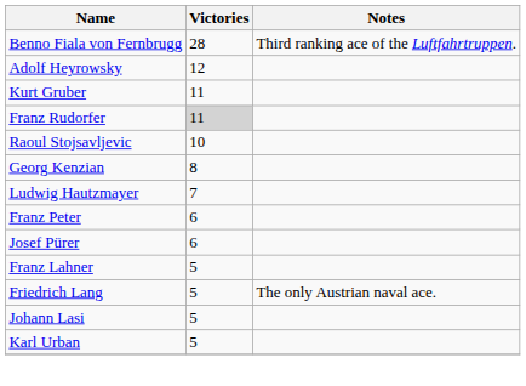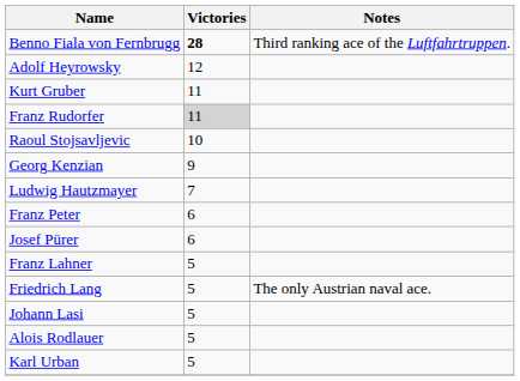Benno Fiala von Fernbrugg | Victories: normal -> bold
Georg Kenzian | Victories: 8 -> 9
+ row: Alois Rodlauer | 5
